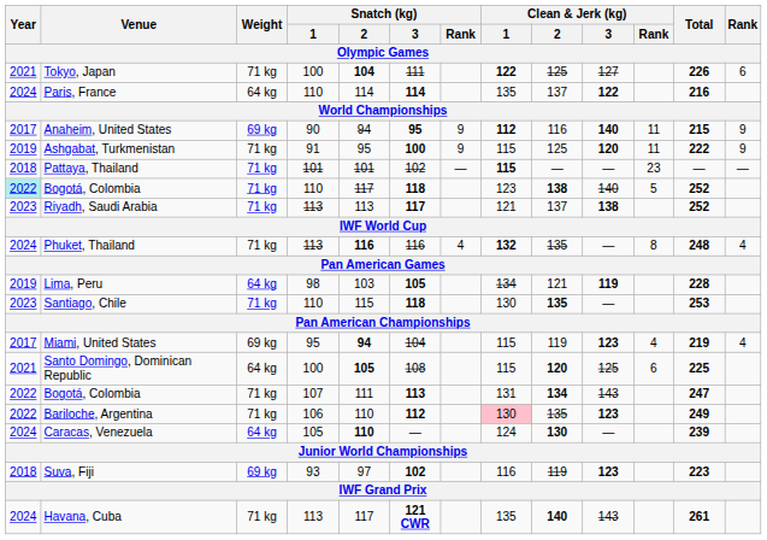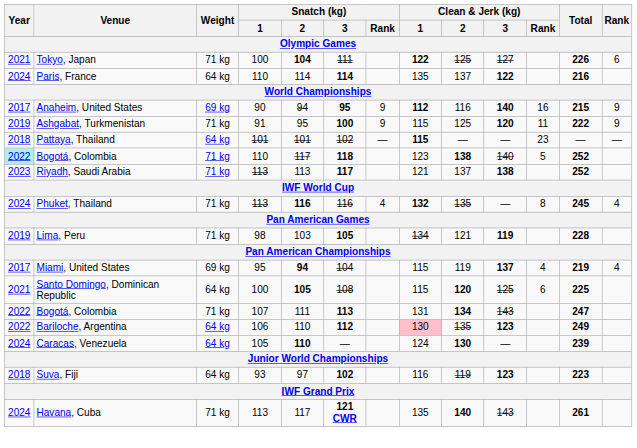Anaheim, United States | Clean & Jerk (kg) / Rank: 11 -> 16
Pattaya, Thailand | Weight: 71 kg -> 64 kg
Phuket, Thailand | Total: 248 -> 245
Lima, Peru | Weight: 64 kg -> 71 kg
- row: 2023 | Santiago, Chile | 71 kg | 110 | 115 | 118 | 130 | 135 | — | 253
Miami, United States | Clean & Jerk (kg) / 3: 123 -> 137
Bariloche, Argentina | Weight: 71 kg -> 64 kg
Suva, Fiji | Weight: 69 kg -> 64 kg
